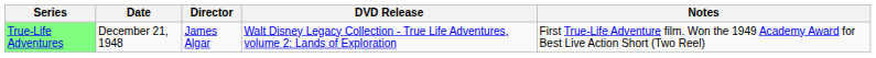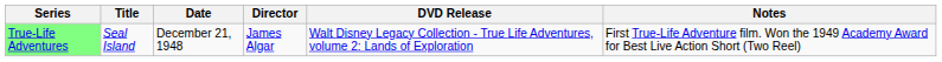+ column: Title | Seal Island
